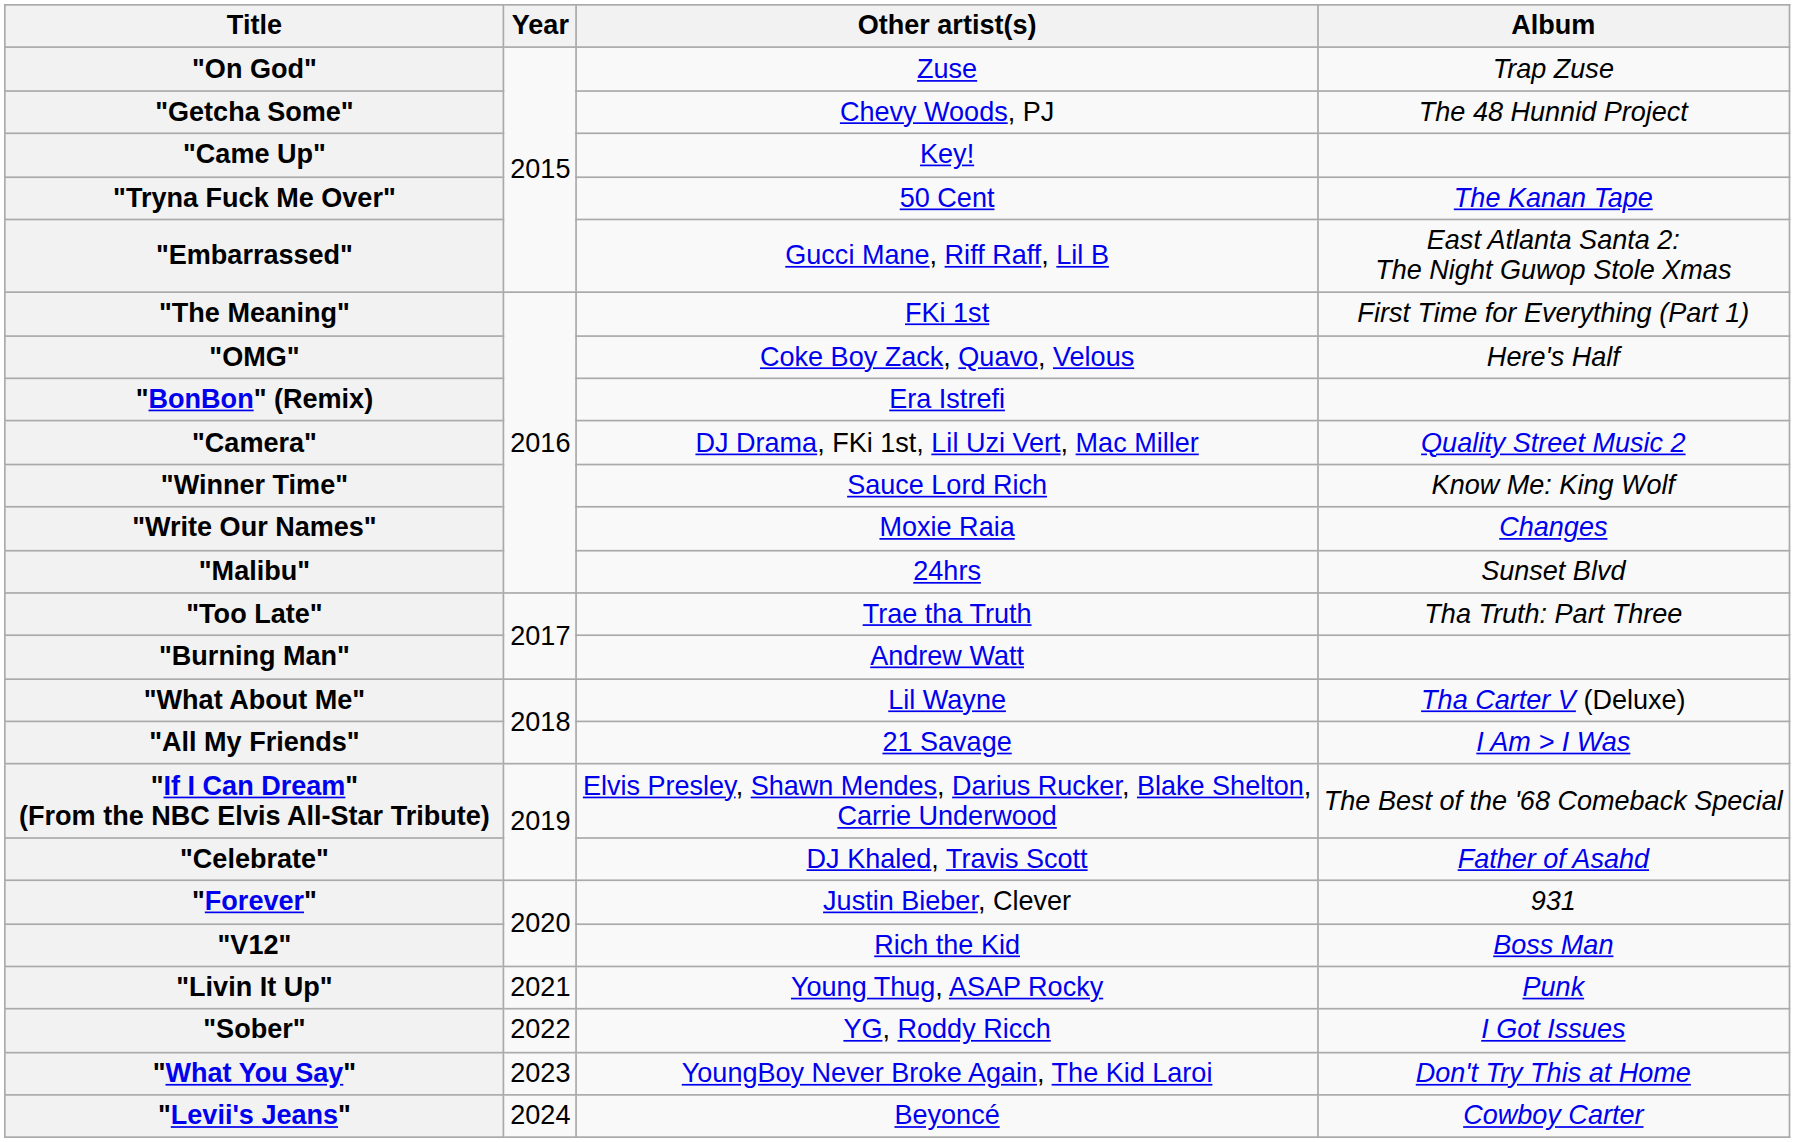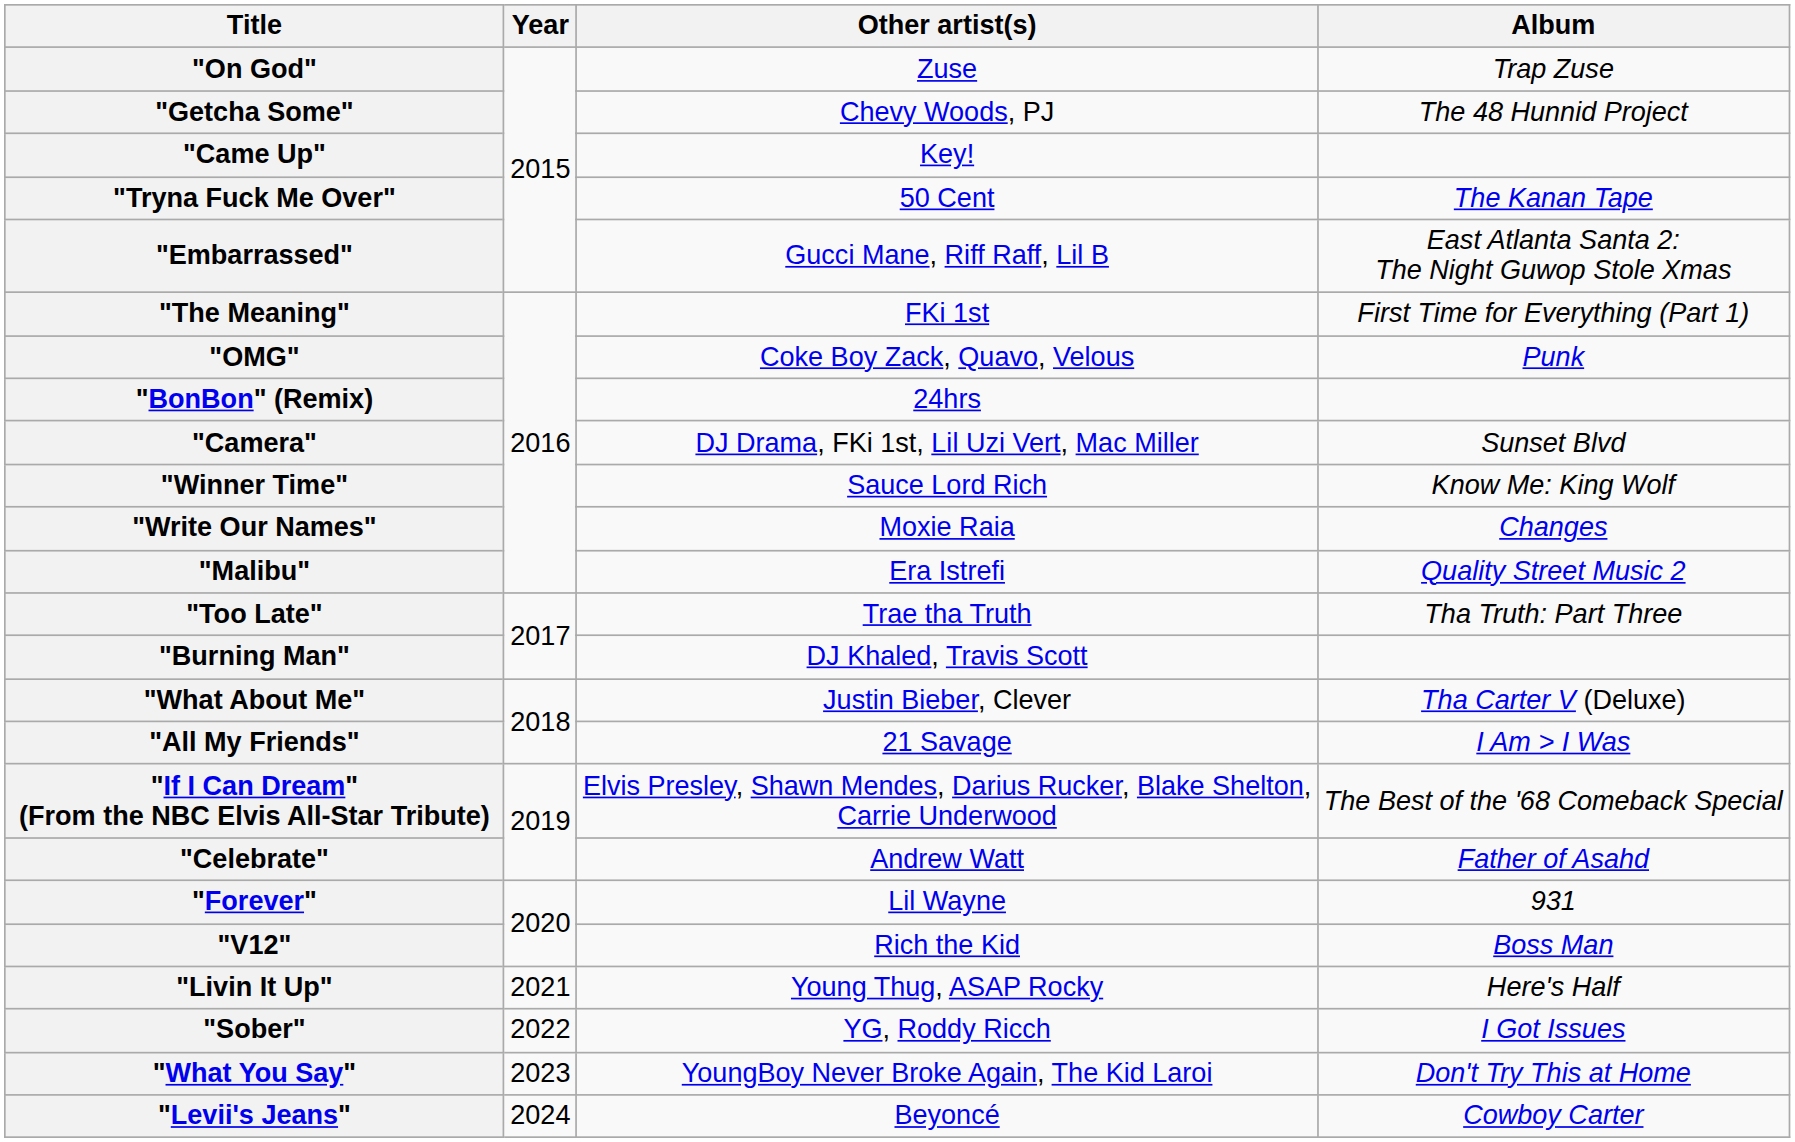"OMG" | Album: Here's Half -> Punk
"BonBon" (Remix) | Other artist(s): Era Istrefi -> 24hrs
"Camera" | Album: Quality Street Music 2 -> Sunset Blvd
"Malibu" | Other artist(s): 24hrs -> Era Istrefi
"Malibu" | Album: Sunset Blvd -> Quality Street Music 2
"Burning Man" | Other artist(s): Andrew Watt -> DJ Khaled, Travis Scott
"What About Me" | Other artist(s): Lil Wayne -> Justin Bieber, Clever
"Celebrate" | Other artist(s): DJ Khaled, Travis Scott -> Andrew Watt
"Forever" | Other artist(s): Justin Bieber, Clever -> Lil Wayne
"Livin It Up" | Album: Punk -> Here's Half
